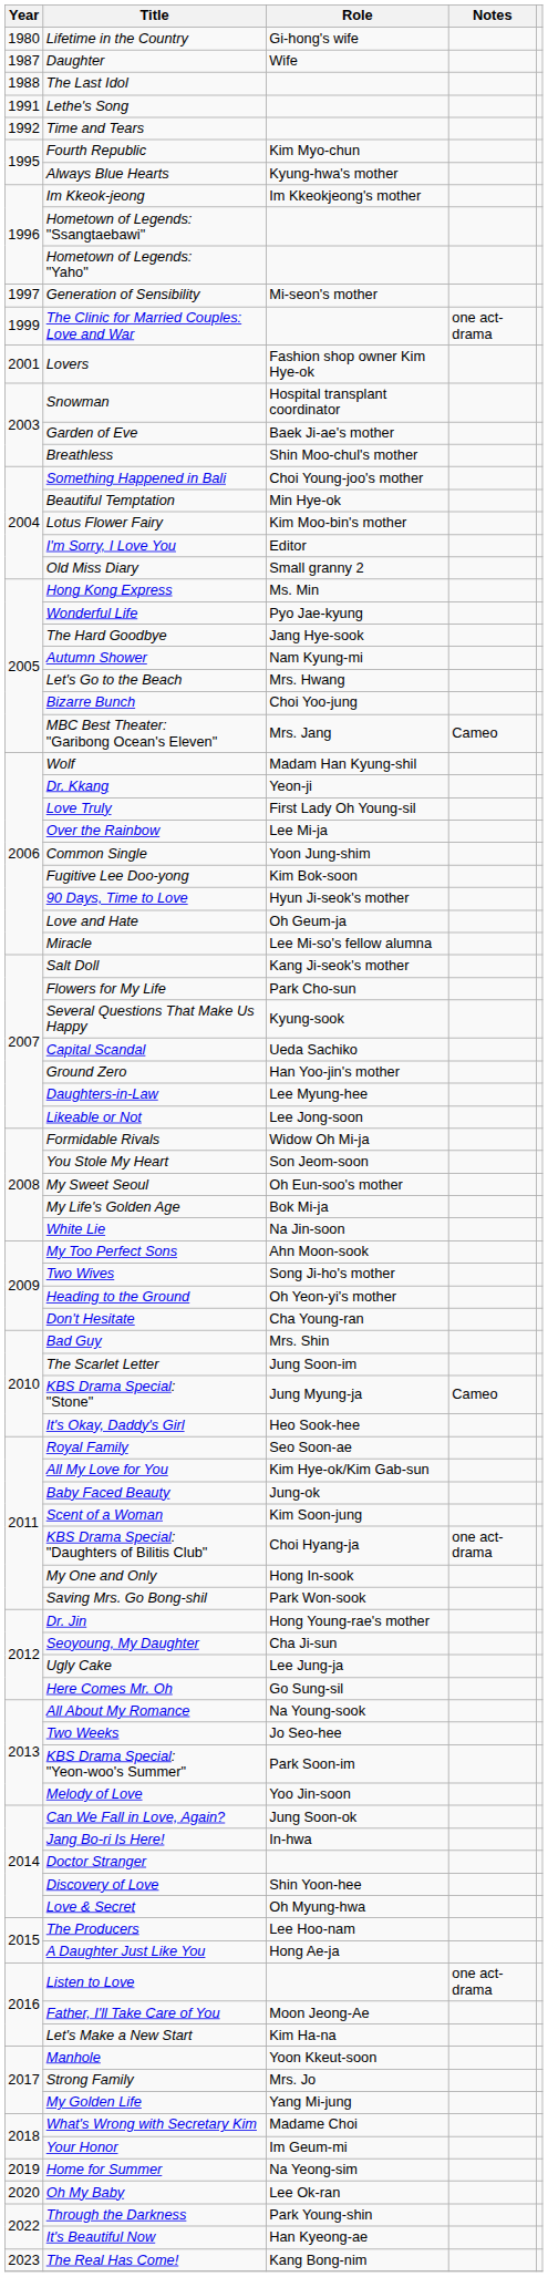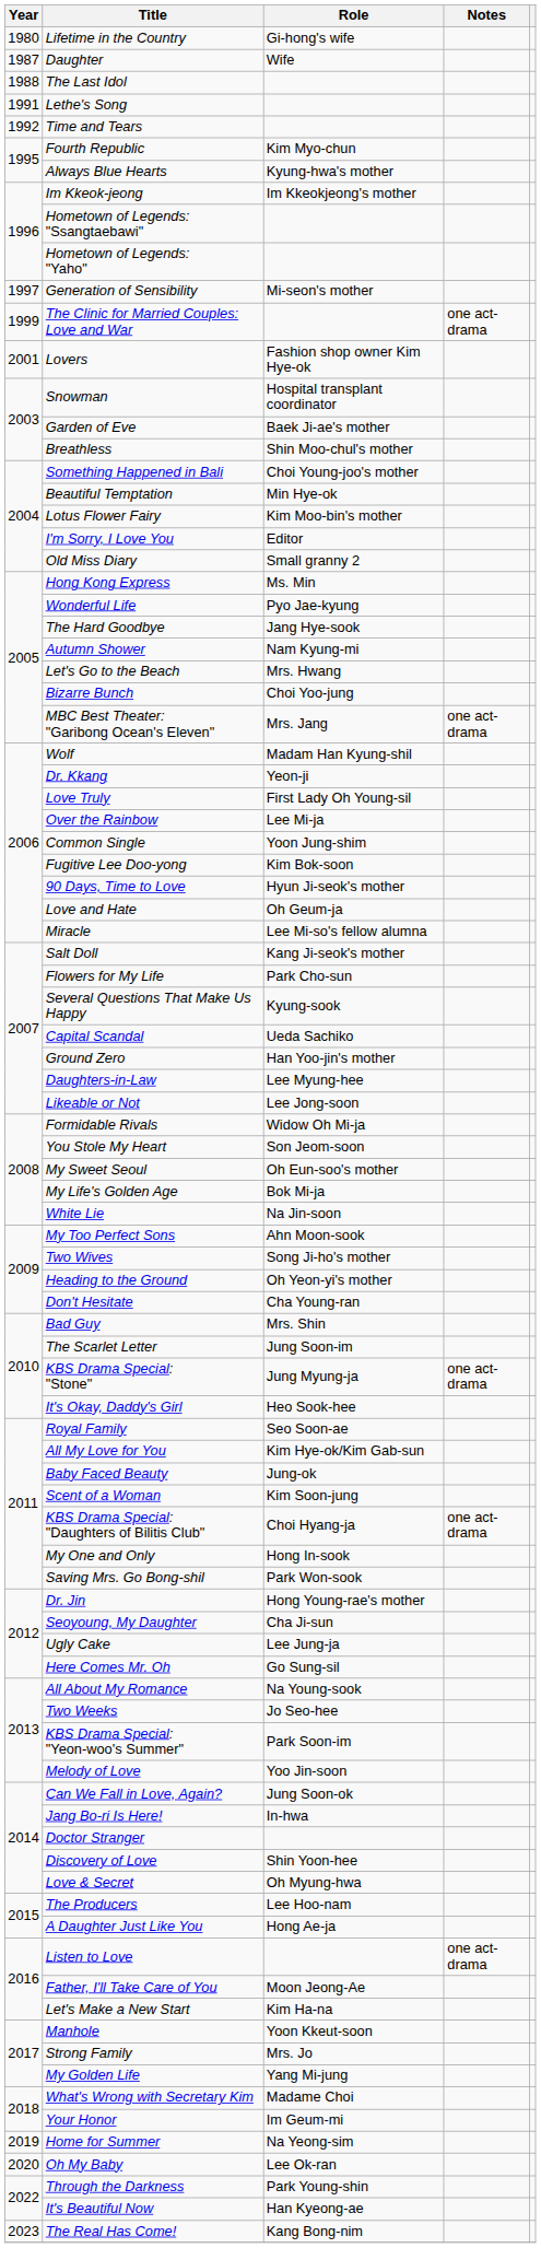MBC Best Theater: "Garibong Ocean's Eleven" | Notes: Cameo -> one act-drama
KBS Drama Special: "Stone" | Notes: Cameo -> one act-drama
